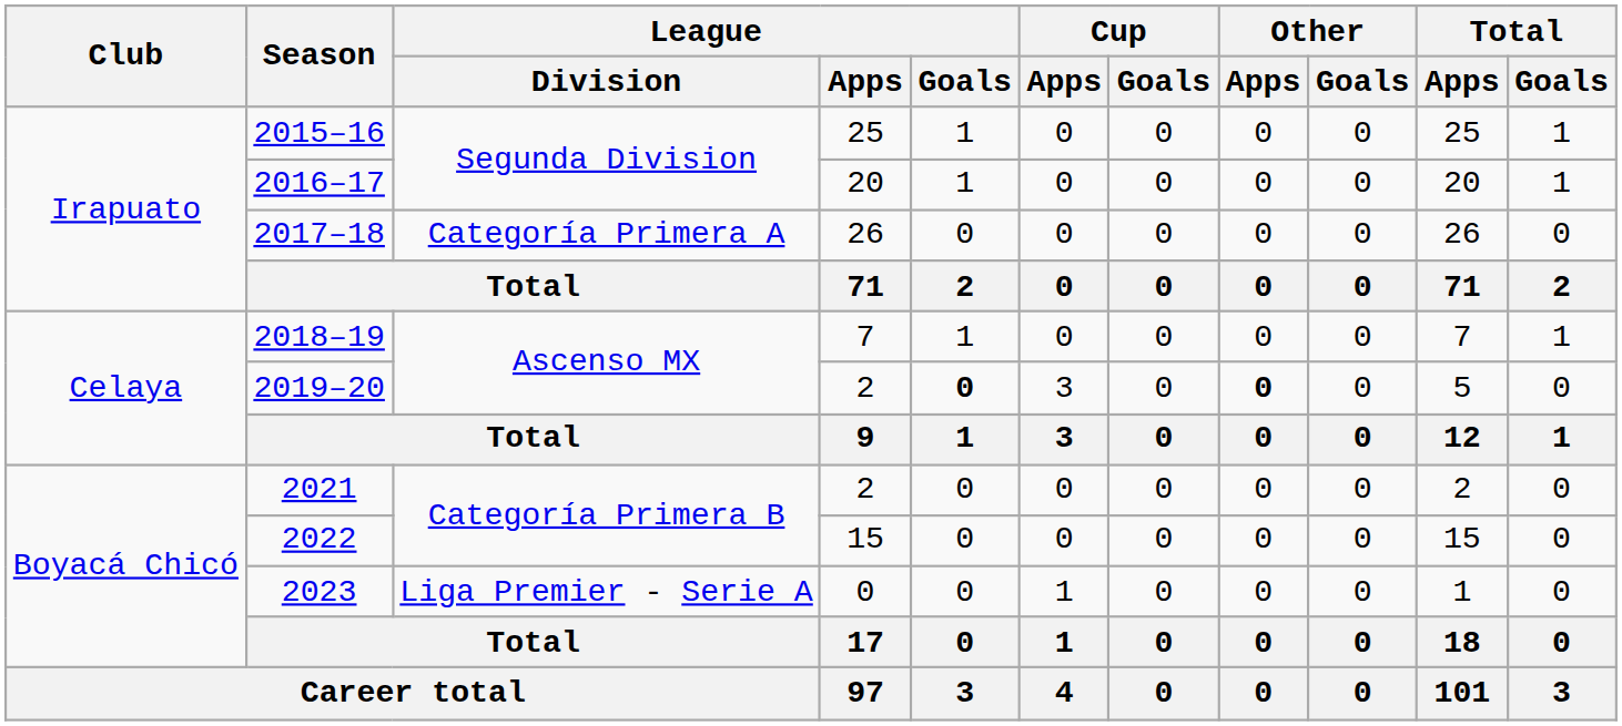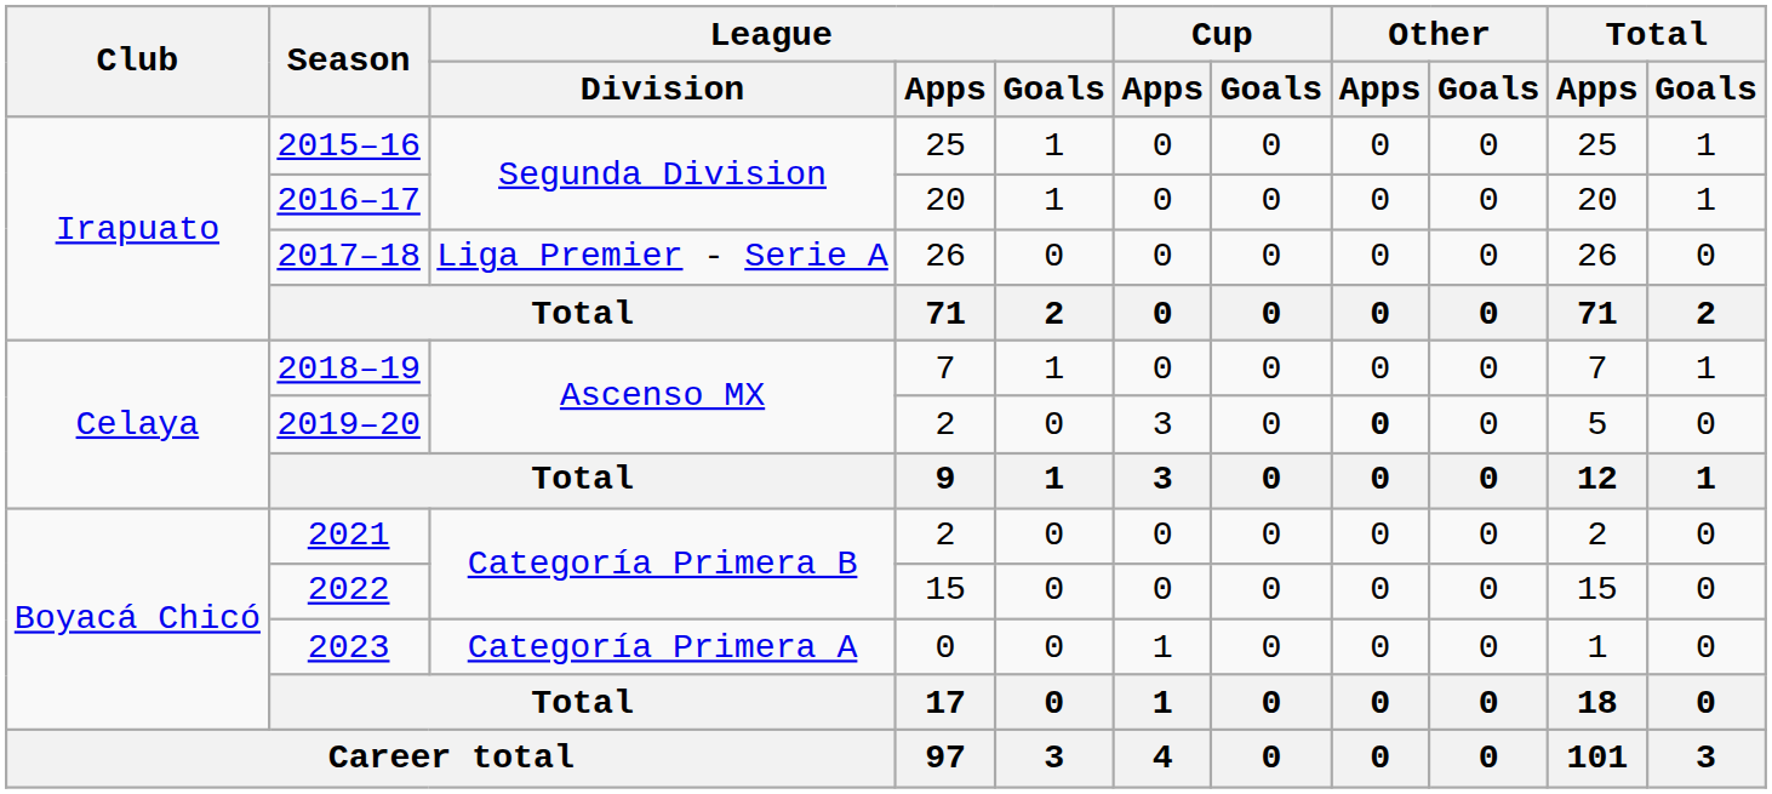2017–18 | League / Division: Categoría Primera A -> Liga Premier - Serie A
2019–20 | League / Goals: bold -> normal
2023 | League / Division: Liga Premier - Serie A -> Categoría Primera A
